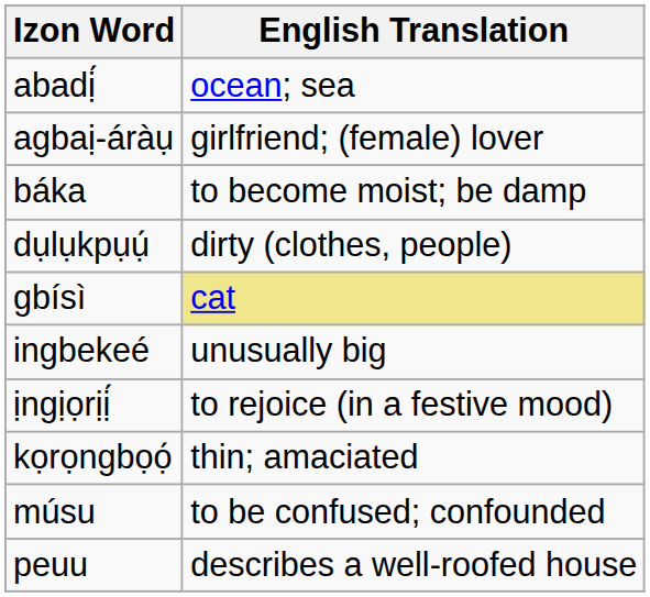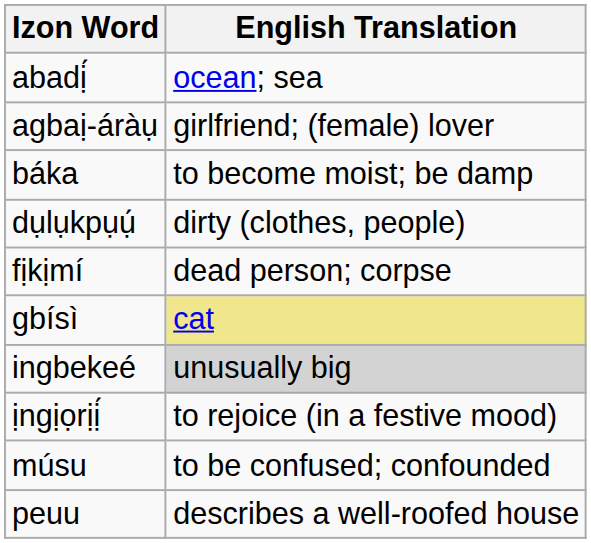+ row: fịkịmí | dead person; corpse
ingbekeé | English Translation: no background -> lightgrey background
- row: kọrọngbọọ́ | thin; amaciated
